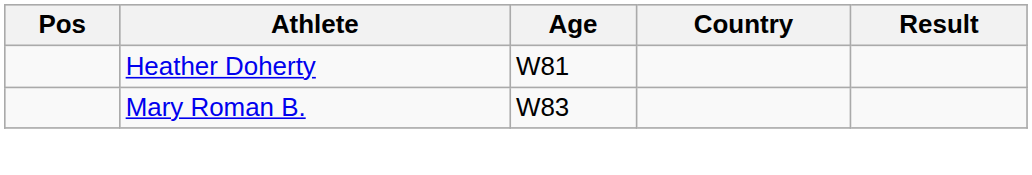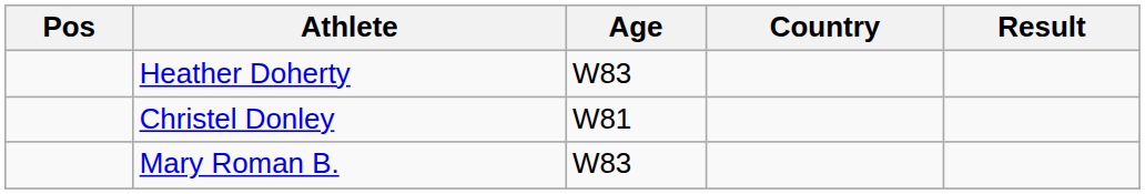Heather Doherty | Age: W81 -> W83
+ row: Christel Donley | W81
